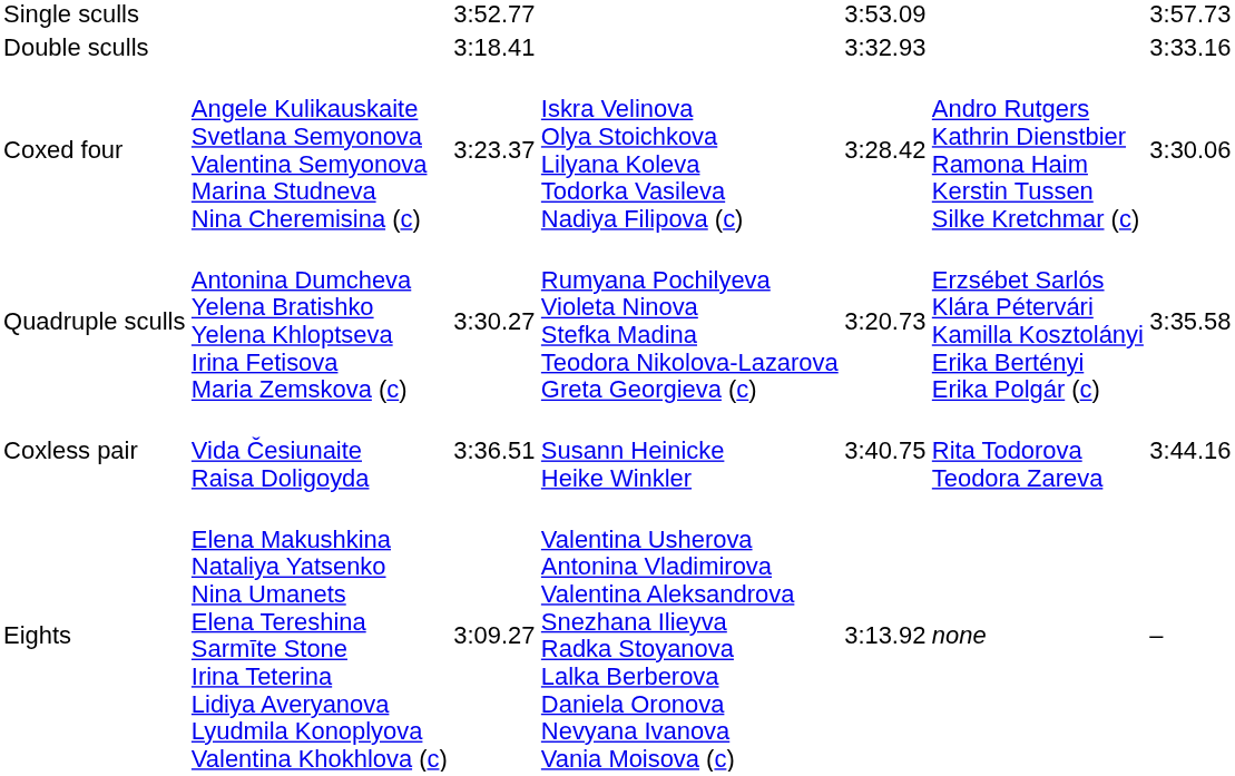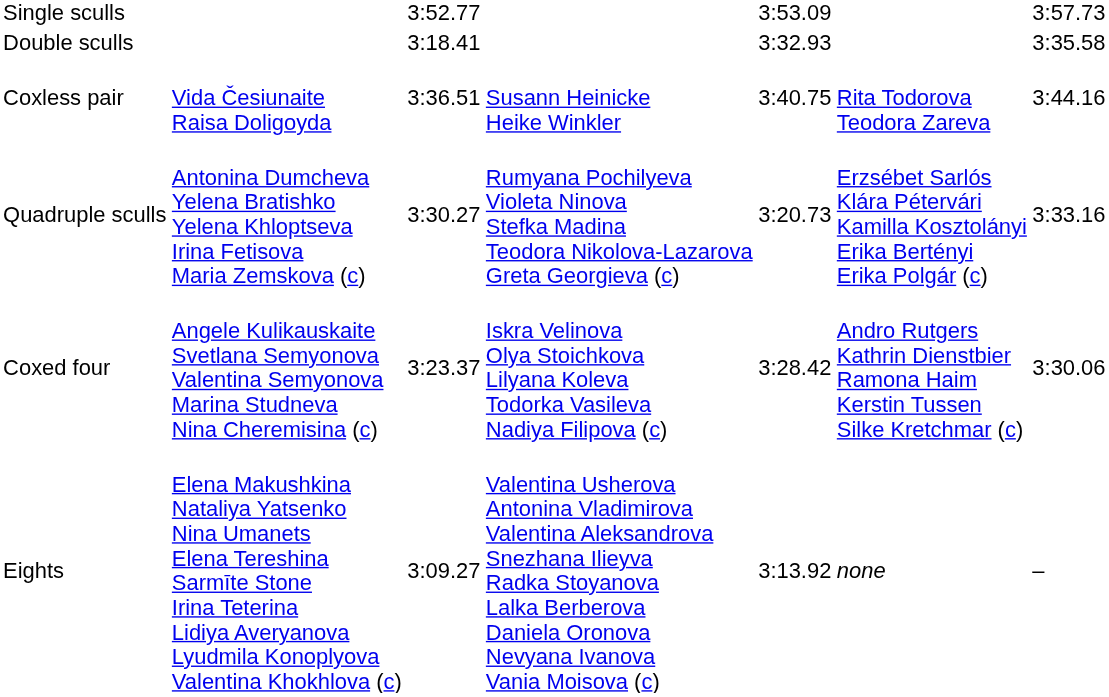Double sculls | column 7: 3:33.16 -> 3:35.58
rows swapped: Coxless pair <-> Coxed four
Quadruple sculls | column 7: 3:35.58 -> 3:33.16
